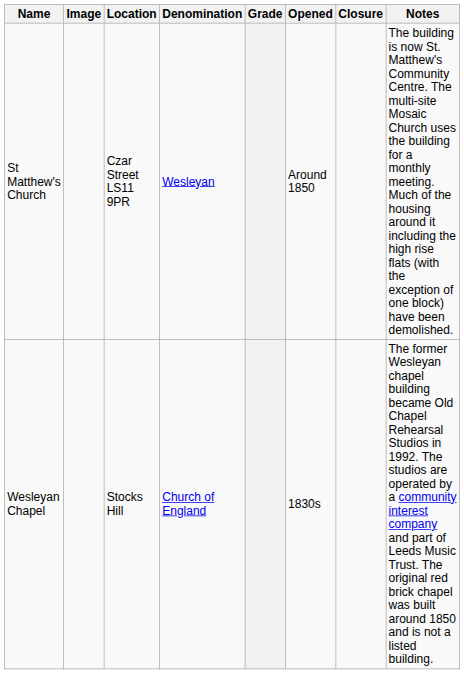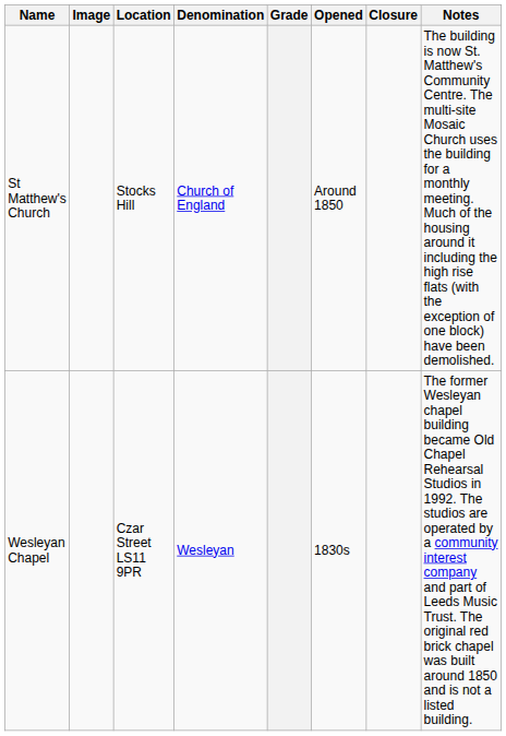St Matthew's Church | Location: Czar Street LS11 9PR -> Stocks Hill
St Matthew's Church | Denomination: Wesleyan -> Church of England
Wesleyan Chapel | Location: Stocks Hill -> Czar Street LS11 9PR
Wesleyan Chapel | Denomination: Church of England -> Wesleyan
